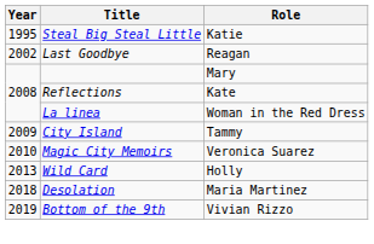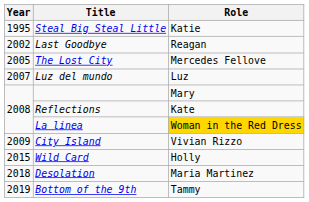+ row: 2005 | The Lost City | Mercedes Fellove
+ row: 2007 | Luz del mundo | Luz
La linea | Role: no background -> gold background
City Island | Role: Tammy -> Vivian Rizzo
- row: 2010 | Magic City Memoirs | Veronica Suarez
Wild Card | Year: 2013 -> 2015
Bottom of the 9th | Role: Vivian Rizzo -> Tammy
